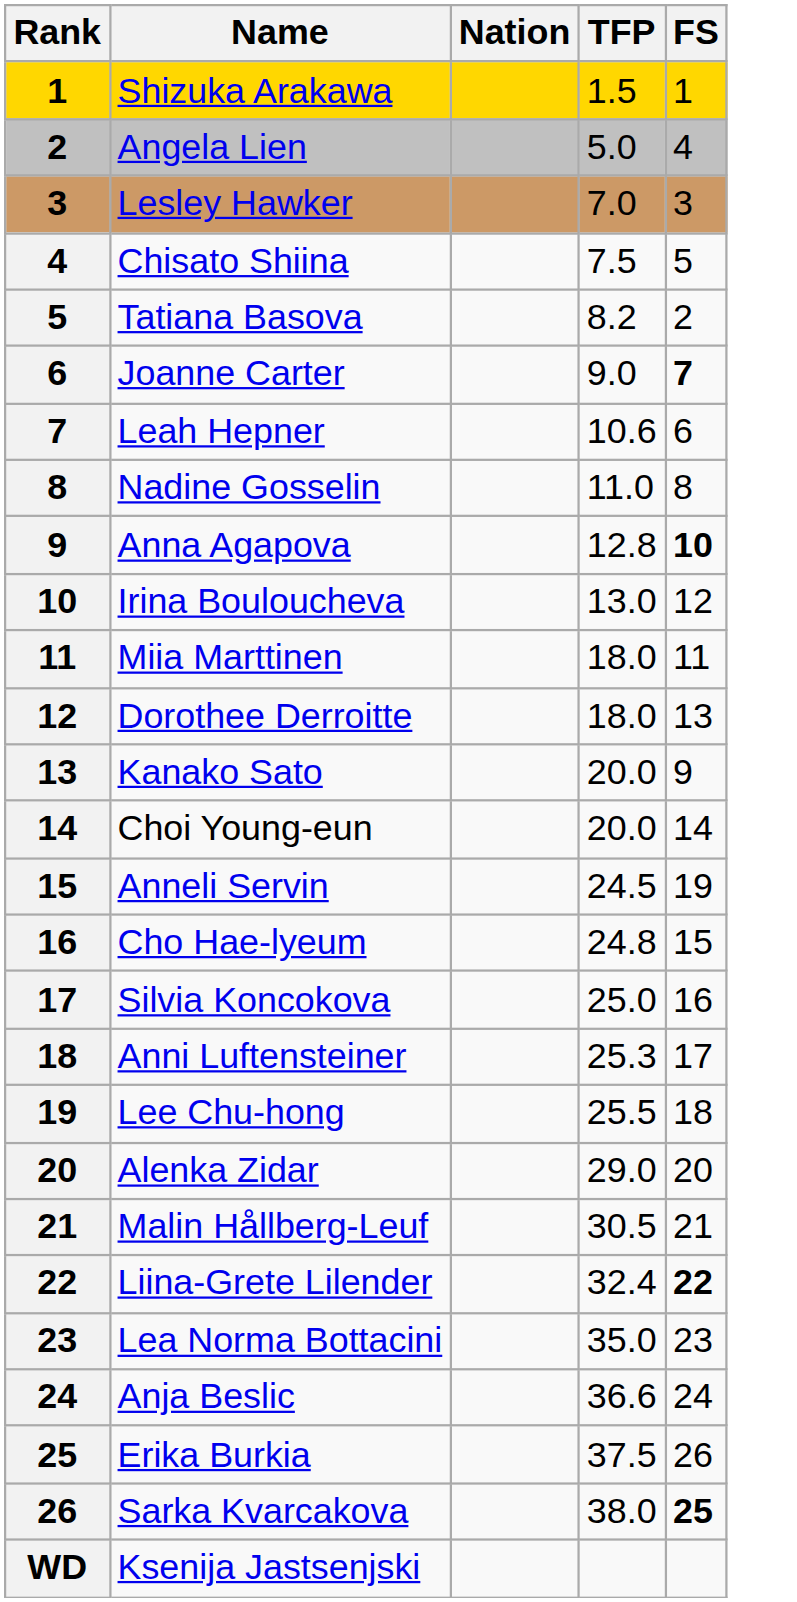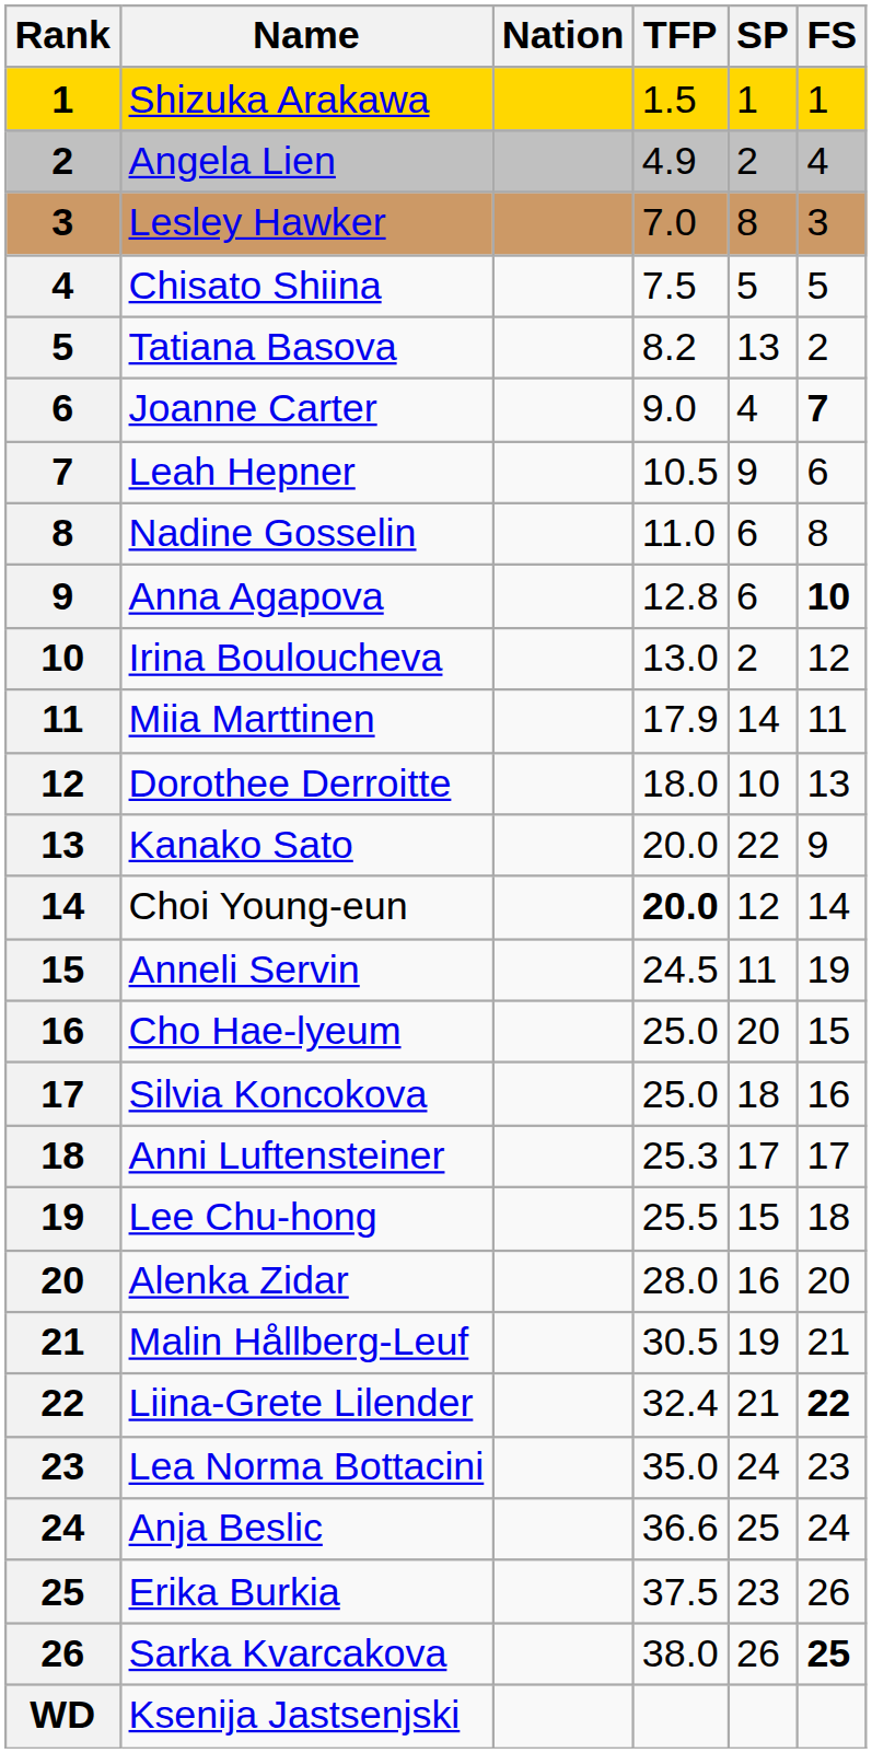+ column: SP | 1 | 2 | 8 | 5 | 13 | 4 | 9 | 6 | 6 | 2 | 14 | 10 | 22 | 12 | 11 | 20 | 18 | 17 | 15 | 16 | 19 | 21 | 24 | 25 | 23 | 26
Angela Lien | TFP: 5.0 -> 4.9
Leah Hepner | TFP: 10.6 -> 10.5
Miia Marttinen | TFP: 18.0 -> 17.9
Choi Young-eun | TFP: normal -> bold
Cho Hae-lyeum | TFP: 24.8 -> 25.0
Alenka Zidar | TFP: 29.0 -> 28.0
